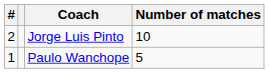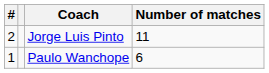Jorge Luis Pinto | Number of matches: 10 -> 11
Paulo Wanchope | Number of matches: 5 -> 6
